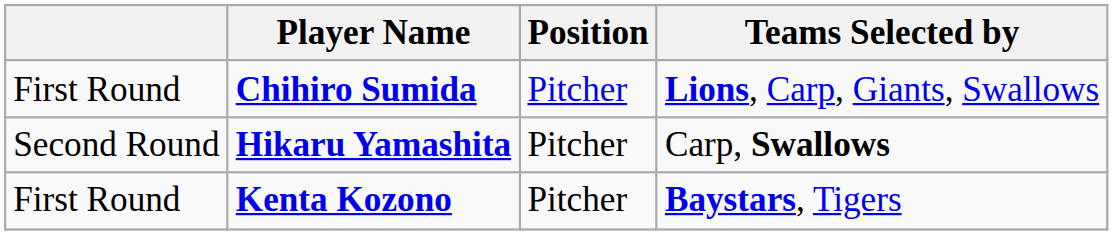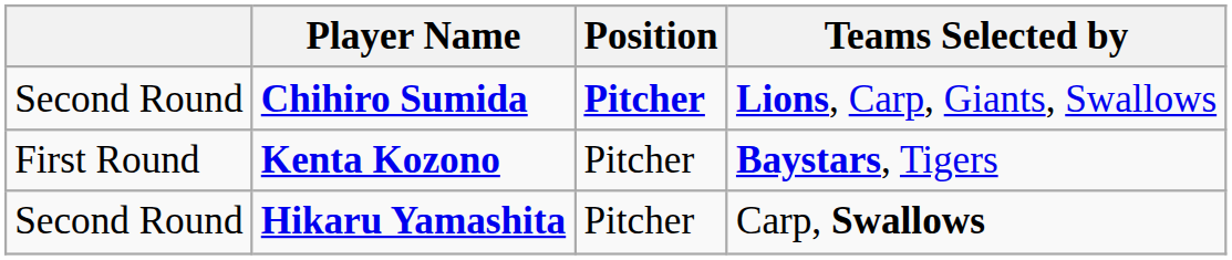Chihiro Sumida | column 1: First Round -> Second Round
Chihiro Sumida | Position: normal -> bold
rows swapped: Kenta Kozono <-> Hikaru Yamashita
